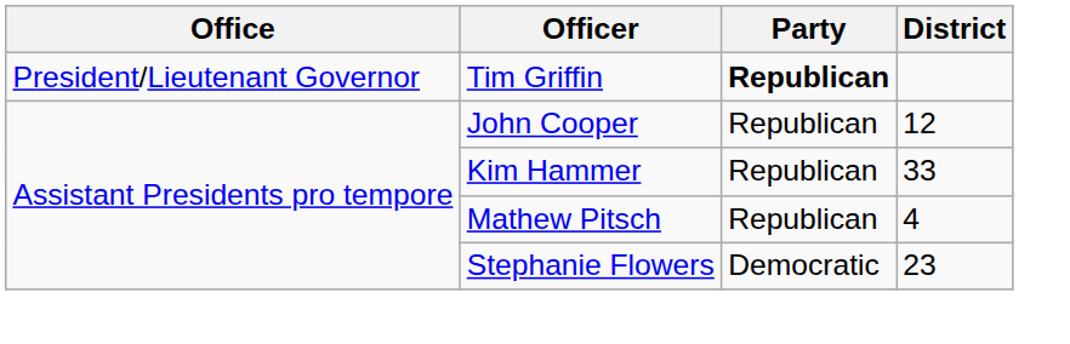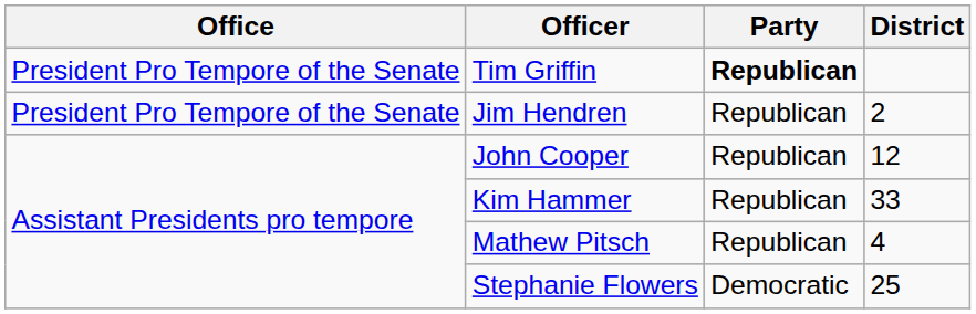Tim Griffin | Office: President/Lieutenant Governor -> President Pro Tempore of the Senate
+ row: President Pro Tempore of the Senate | Jim Hendren | Republican | 2
Stephanie Flowers | District: 23 -> 25
